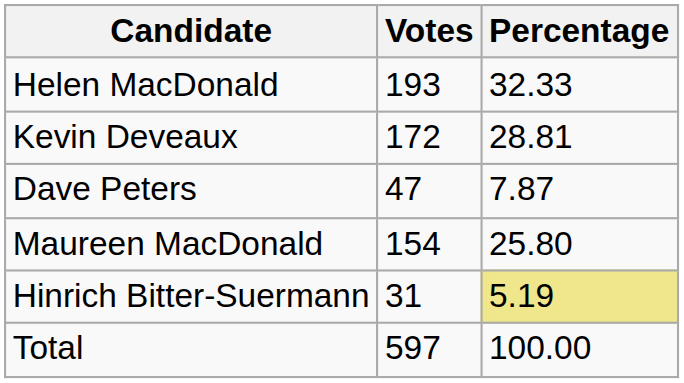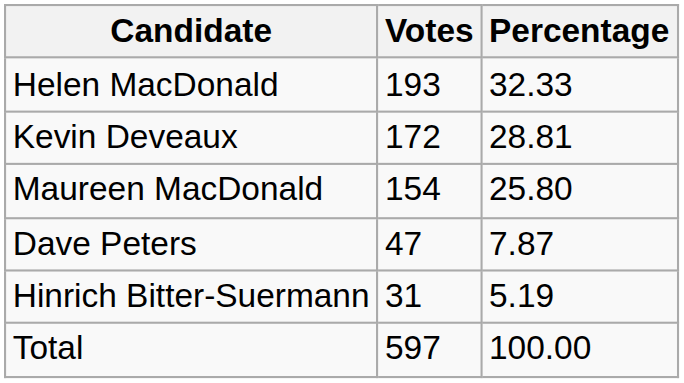rows swapped: Maureen MacDonald <-> Dave Peters
Hinrich Bitter-Suermann | Percentage: khaki background -> no background
